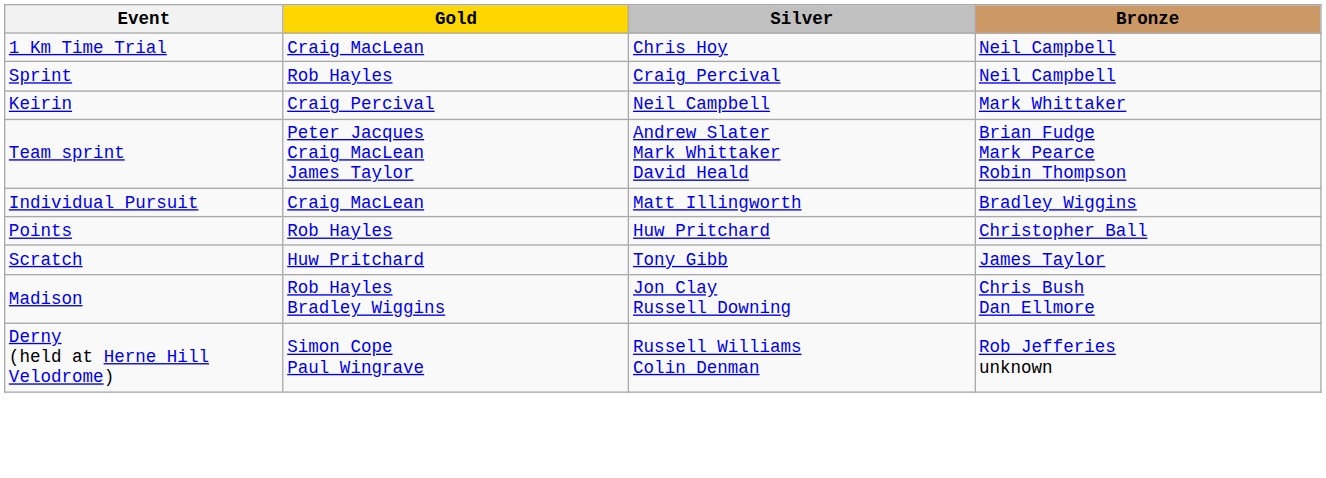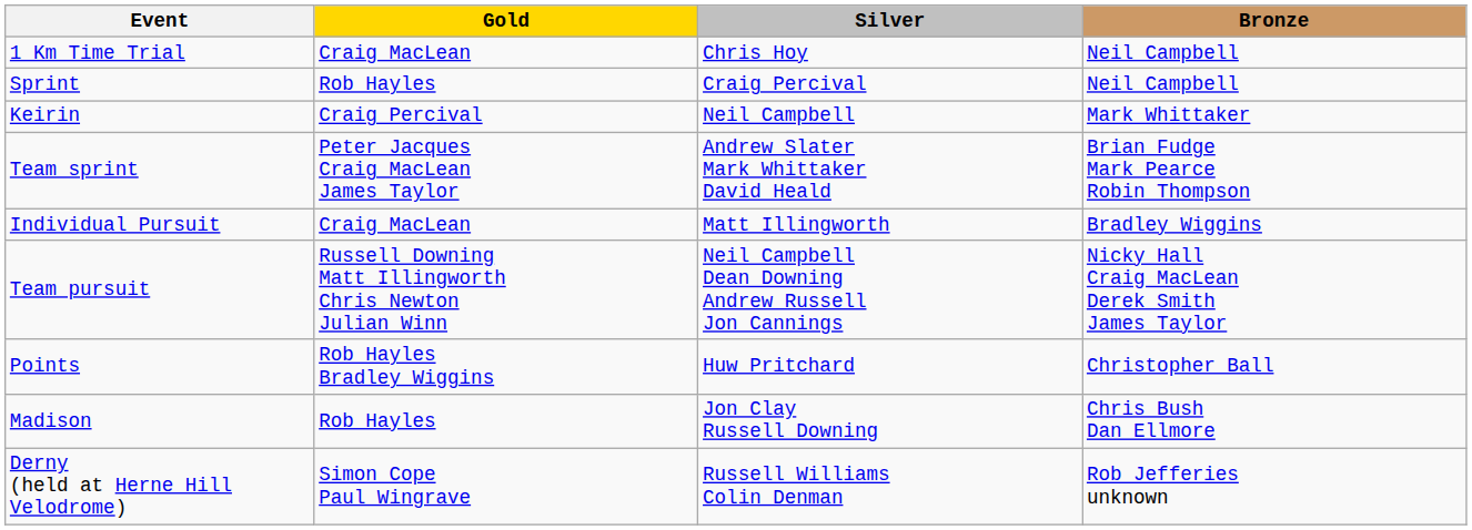+ row: Team pursuit | Russell Downing Matt Illingworth Chris Newton Julian Winn | Neil Campbell Dean Downing Andrew Russell Jon Cannings | Nicky Hall Craig MacLean Derek Smith James Taylor
Points | Gold: Rob Hayles -> Rob Hayles Bradley Wiggins
- row: Scratch | Huw Pritchard | Tony Gibb | James Taylor
Madison | Gold: Rob Hayles Bradley Wiggins -> Rob Hayles
